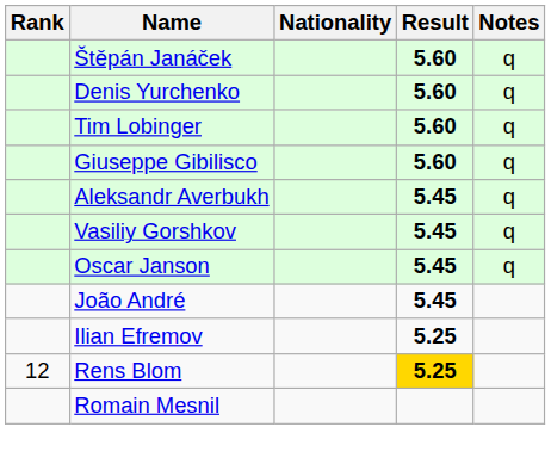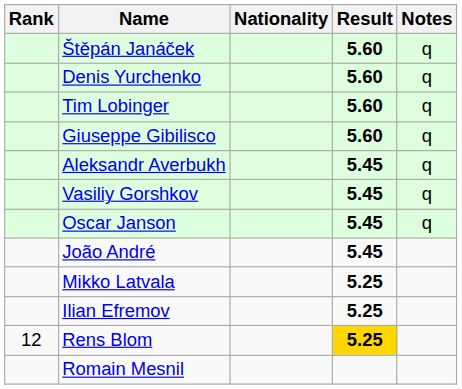+ row: Mikko Latvala | 5.25
